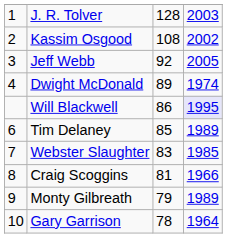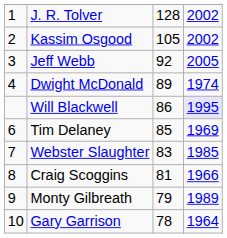J. R. Tolver | column 4: 2003 -> 2002
Kassim Osgood | column 3: 108 -> 105
Tim Delaney | column 4: 1989 -> 1969
